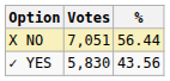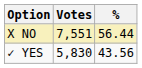X NO | Votes: 7,051 -> 7,551
